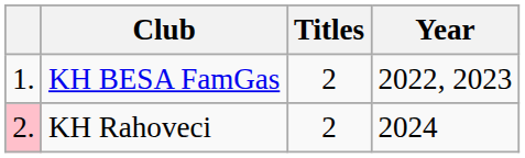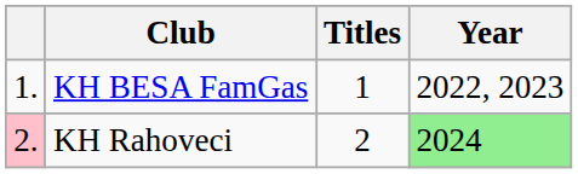KH BESA FamGas | Titles: 2 -> 1
KH Rahoveci | Year: no background -> lightgreen background
